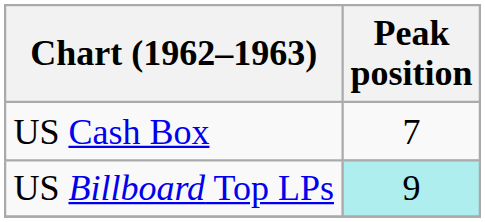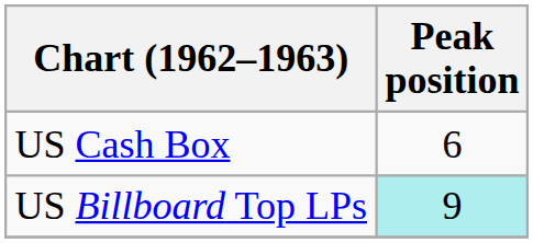US Cash Box | Peak position: 7 -> 6
